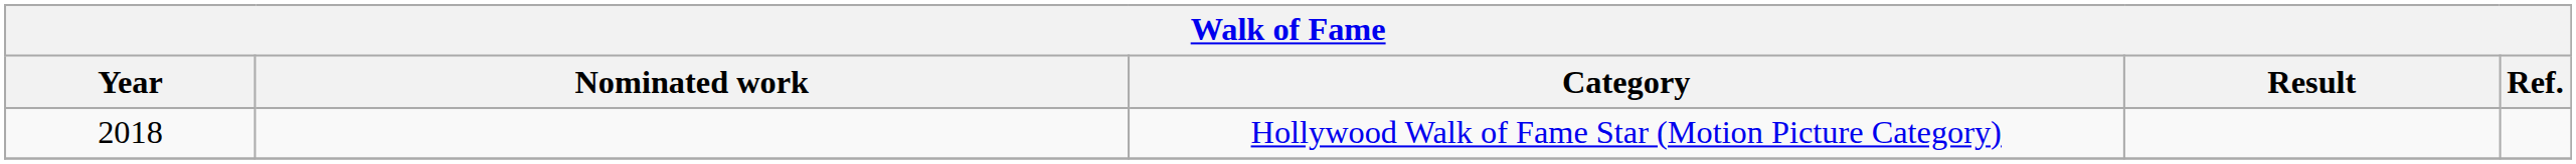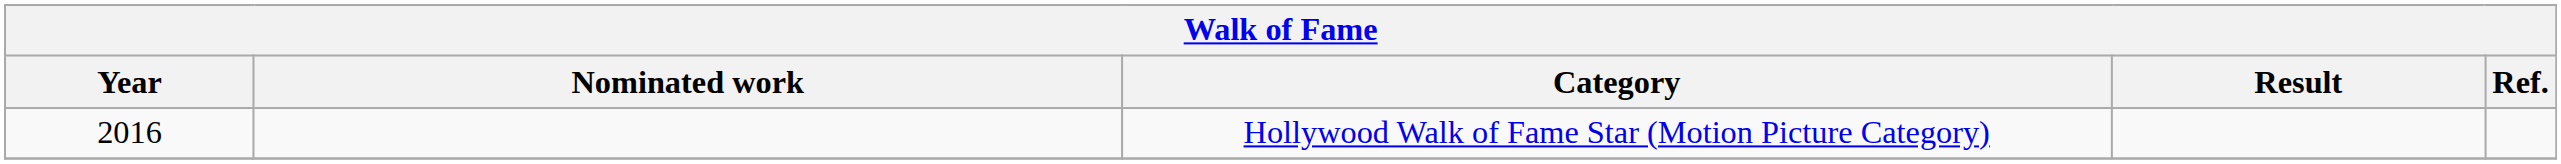Hollywood Walk of Fame Star (Motion Picture Category) | Year: 2018 -> 2016
